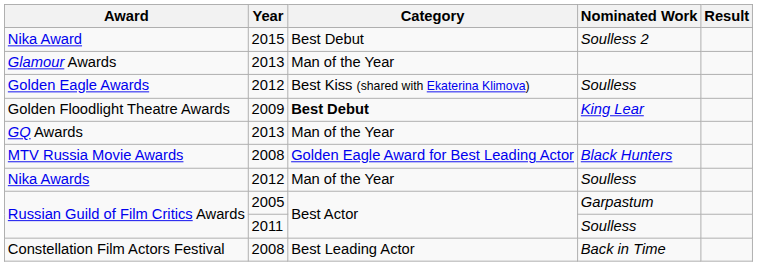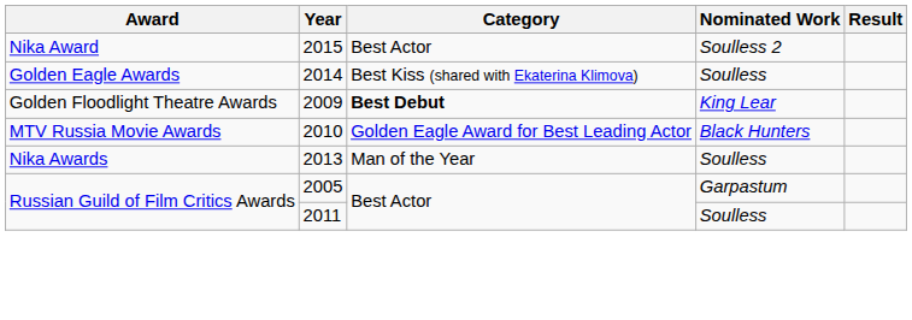Nika Award | Category: Best Debut -> Best Actor
- row: Glamour Awards | 2013 | Man of the Year
Golden Eagle Awards | Year: 2012 -> 2014
- row: GQ Awards | 2013 | Man of the Year
MTV Russia Movie Awards | Year: 2008 -> 2010
Nika Awards | Year: 2012 -> 2013
- row: Constellation Film Actors Festival | 2008 | Best Leading Actor | Back in Time
